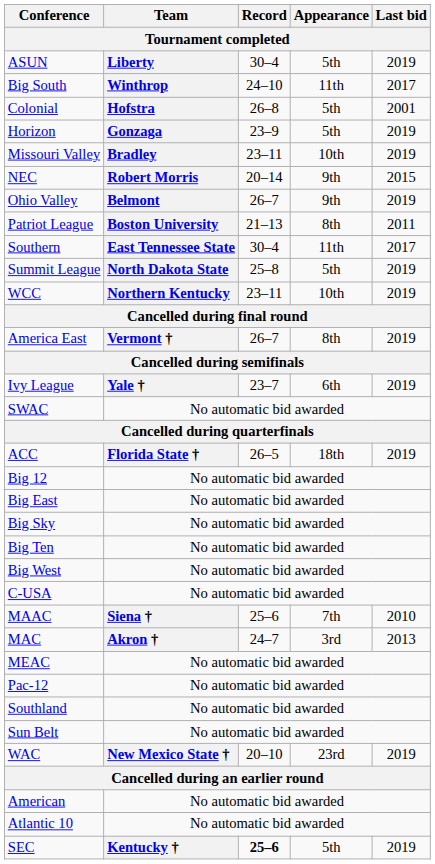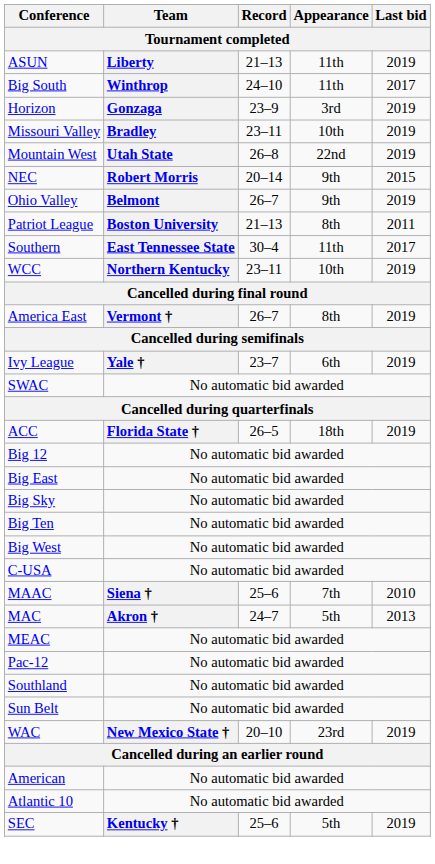ASUN | Record: 30–4 -> 21–13
ASUN | Appearance: 5th -> 11th
- row: Colonial | Hofstra | 26–8 | 5th | 2001
Horizon | Appearance: 5th -> 3rd
+ row: Mountain West | Utah State | 26–8 | 22nd | 2019
- row: Summit League | North Dakota State | 25–8 | 5th | 2019
MAC | Appearance: 3rd -> 5th
SEC | Record: bold -> normal
